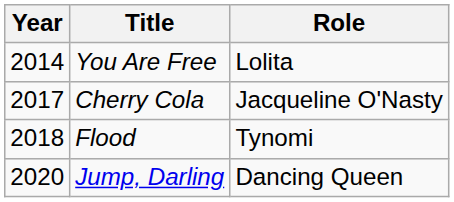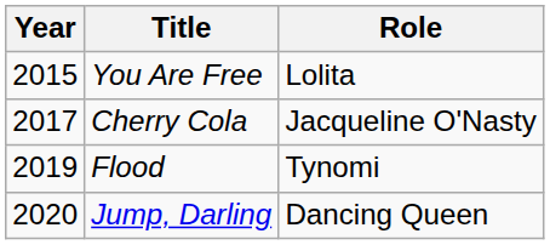You Are Free | Year: 2014 -> 2015
Flood | Year: 2018 -> 2019
